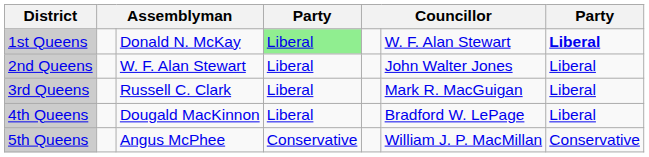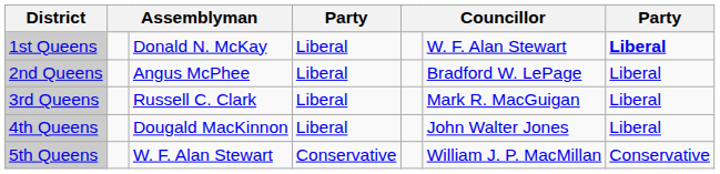1st Queens | column 4: lightgreen background -> no background
2nd Queens | column 3: W. F. Alan Stewart -> Angus McPhee
2nd Queens | column 6: John Walter Jones -> Bradford W. LePage
4th Queens | column 6: Bradford W. LePage -> John Walter Jones
5th Queens | column 3: Angus McPhee -> W. F. Alan Stewart
